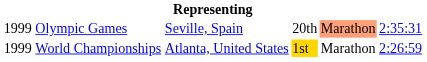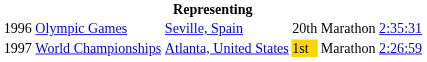Olympic Games | column 1: 1999 -> 1996
Olympic Games | column 5: lightsalmon background -> no background
World Championships | column 1: 1999 -> 1997
